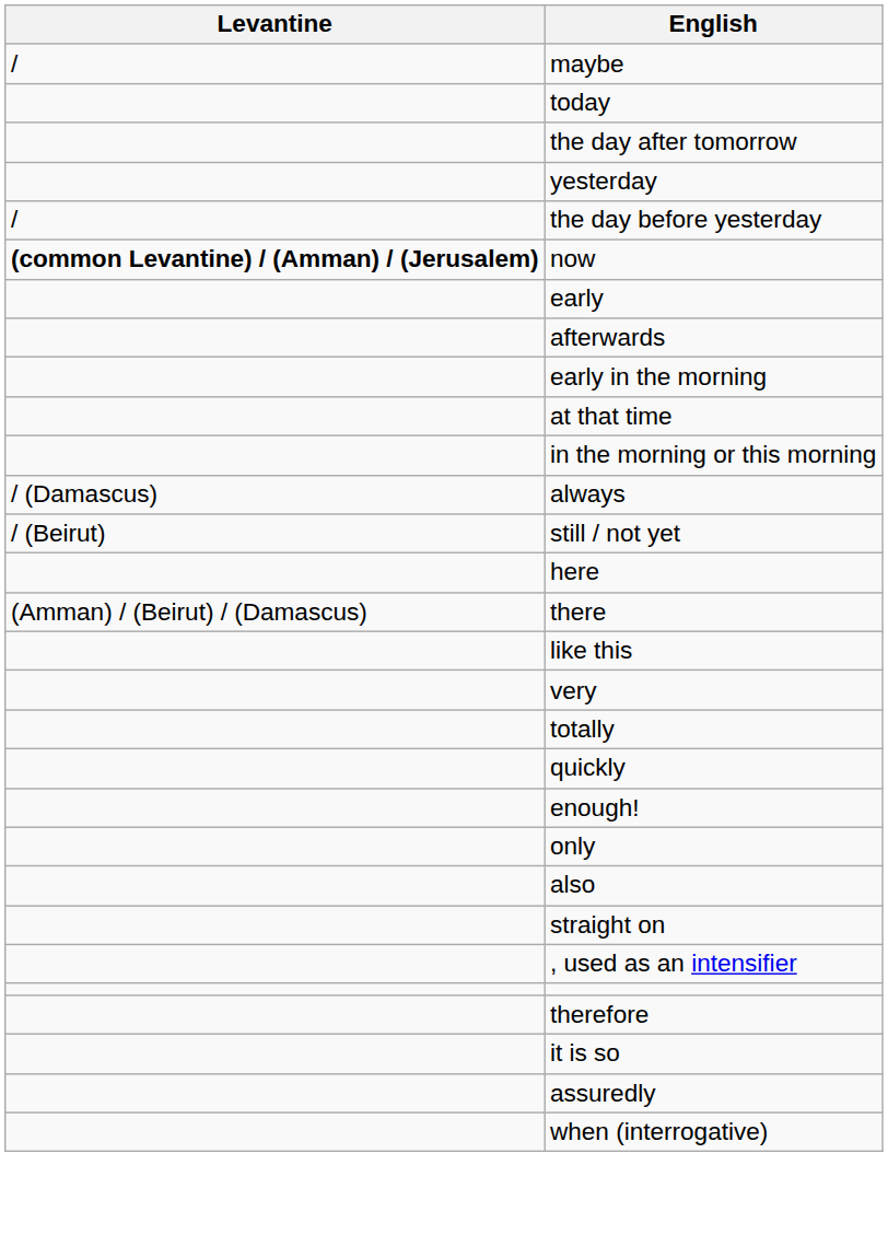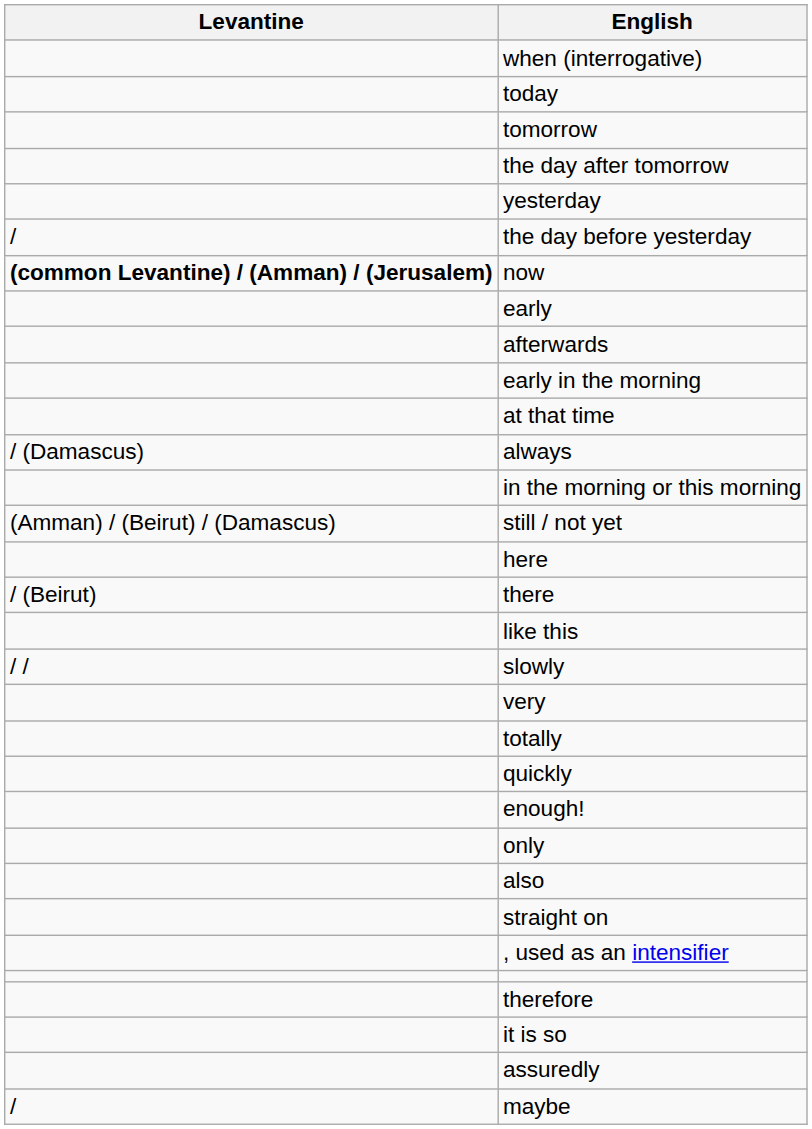rows swapped: when (interrogative) <-> maybe
+ row: tomorrow
rows swapped: in the morning or this morning <-> always
still / not yet | Levantine: / (Beirut) -> (Amman) / (Beirut) / (Damascus)
there | Levantine: (Amman) / (Beirut) / (Damascus) -> / (Beirut)
+ row: / / | slowly
